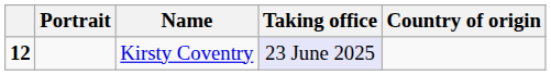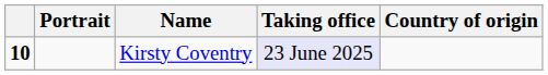Kirsty Coventry | column 1: 12 -> 10
